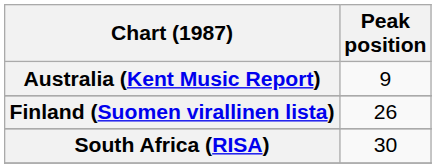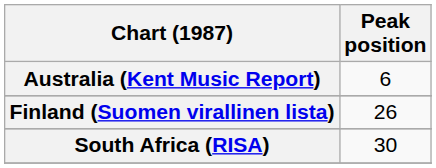Australia (Kent Music Report) | Peak position: 9 -> 6
